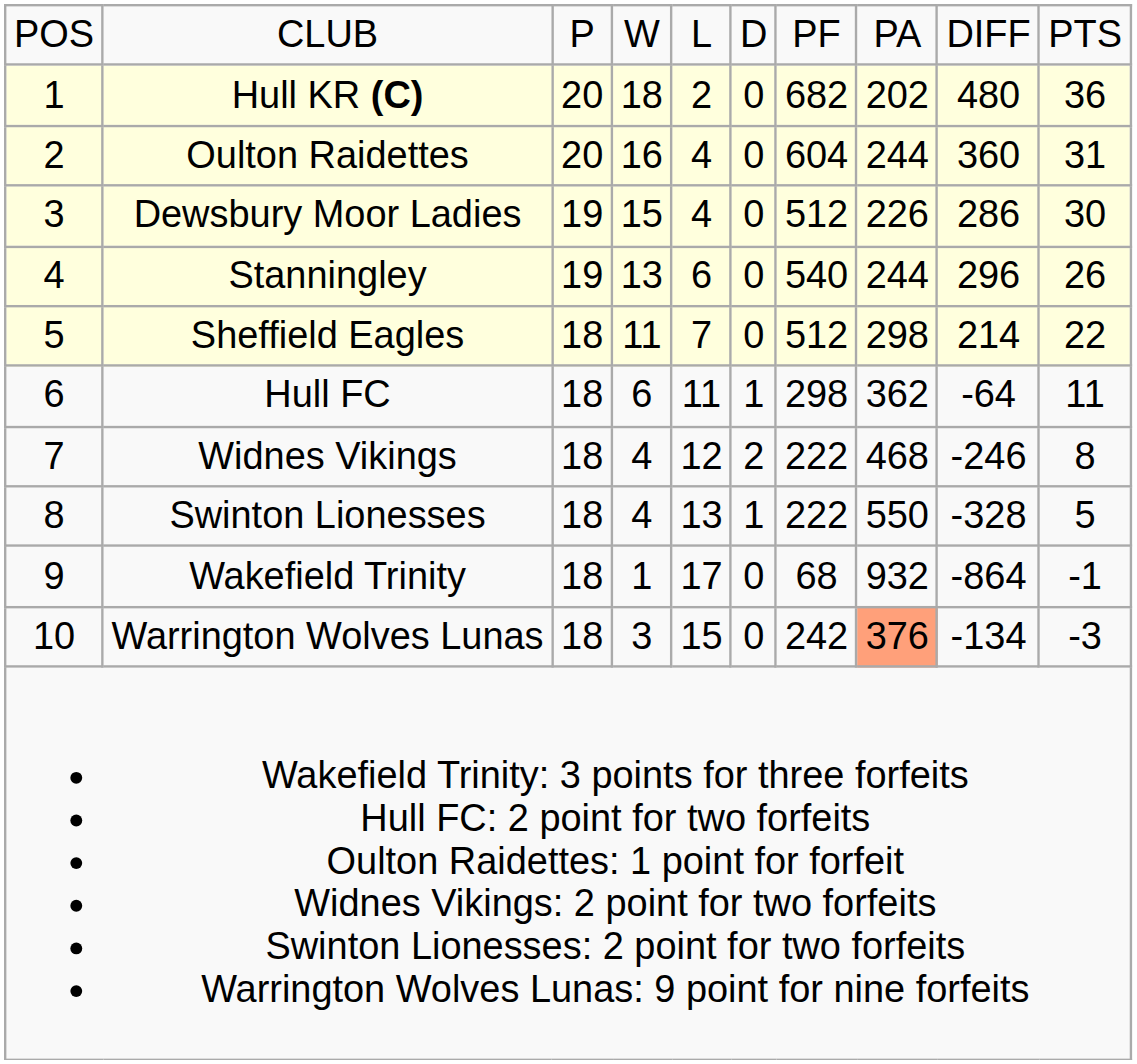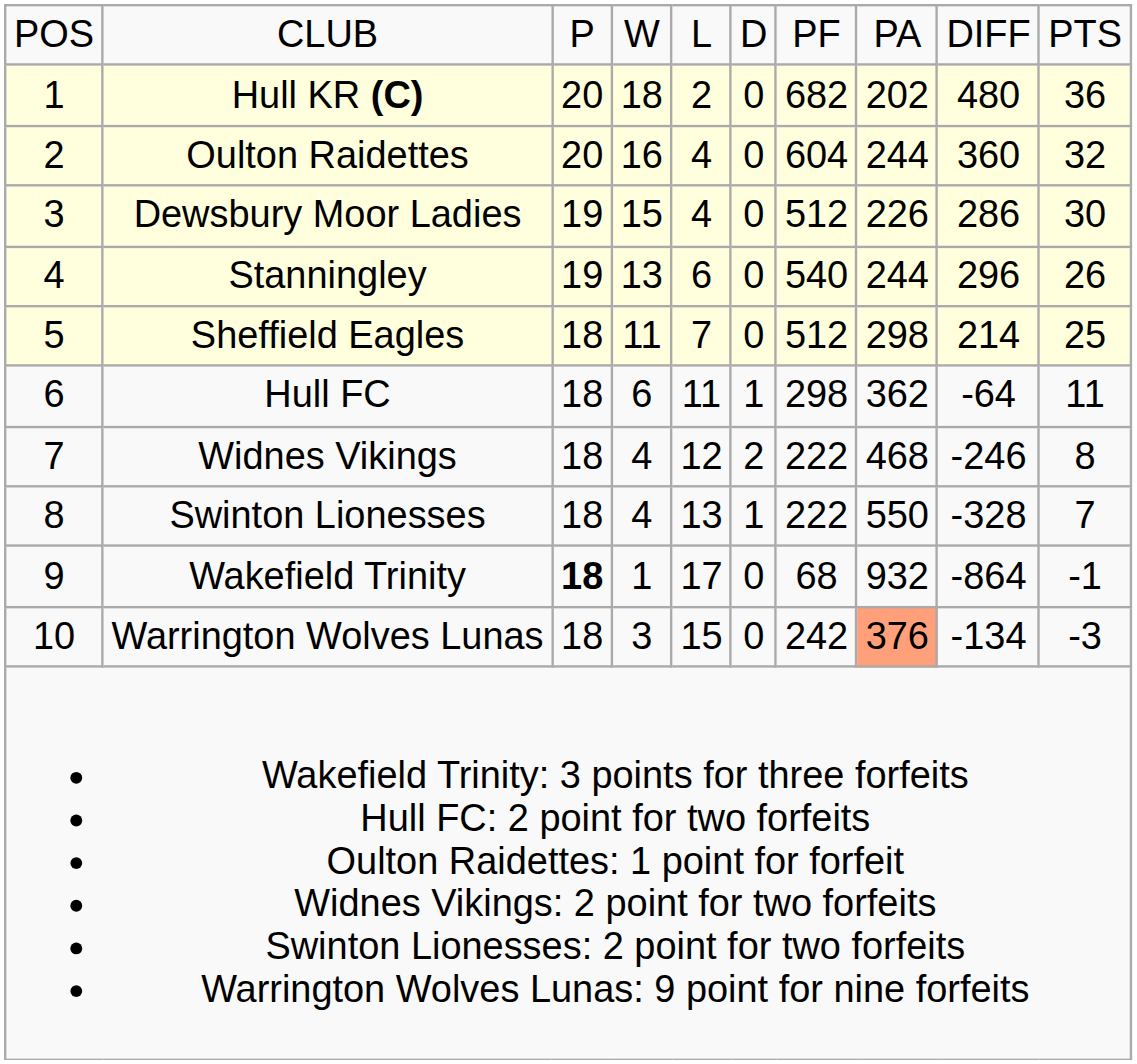Oulton Raidettes | column 10: 31 -> 32
Sheffield Eagles | column 10: 22 -> 25
Swinton Lionesses | column 10: 5 -> 7
Wakefield Trinity | column 3: normal -> bold
